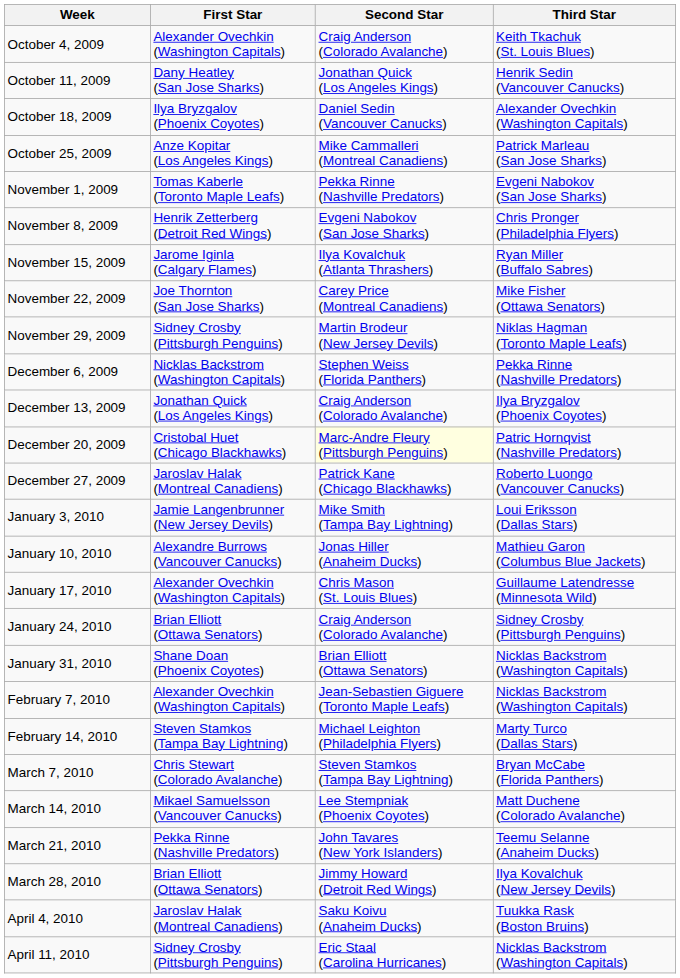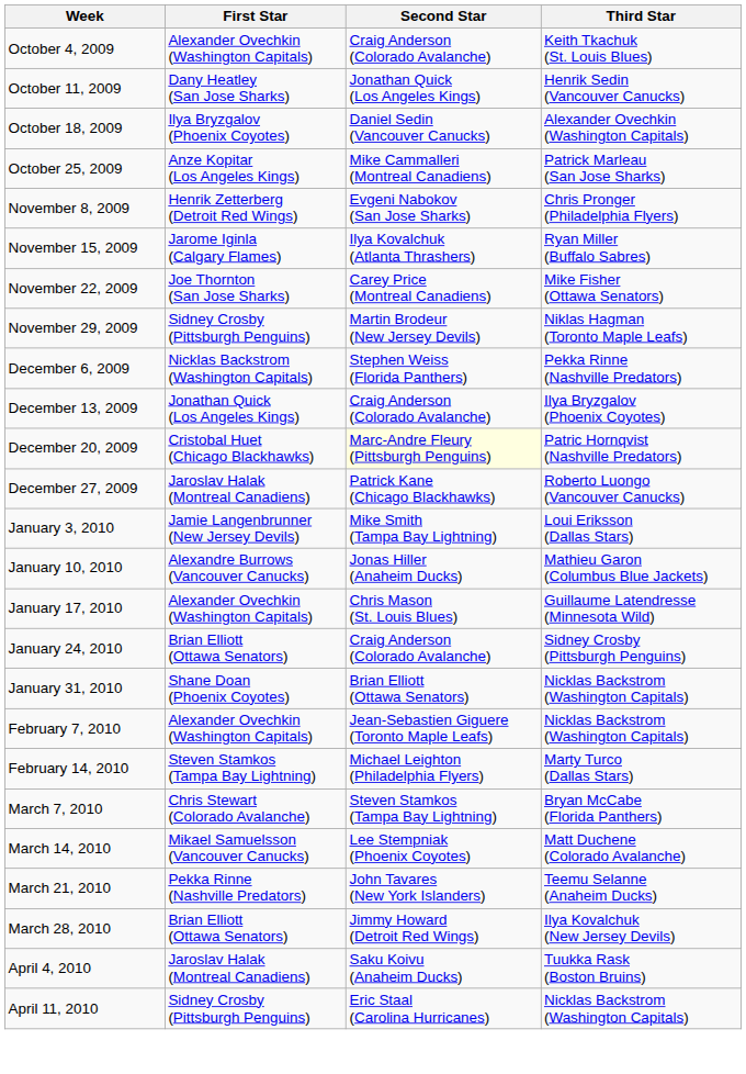- row: November 1, 2009 | Tomas Kaberle (Toronto Maple Leafs) | Pekka Rinne (Nashville Predators) | Evgeni Nabokov (San Jose Sharks)
